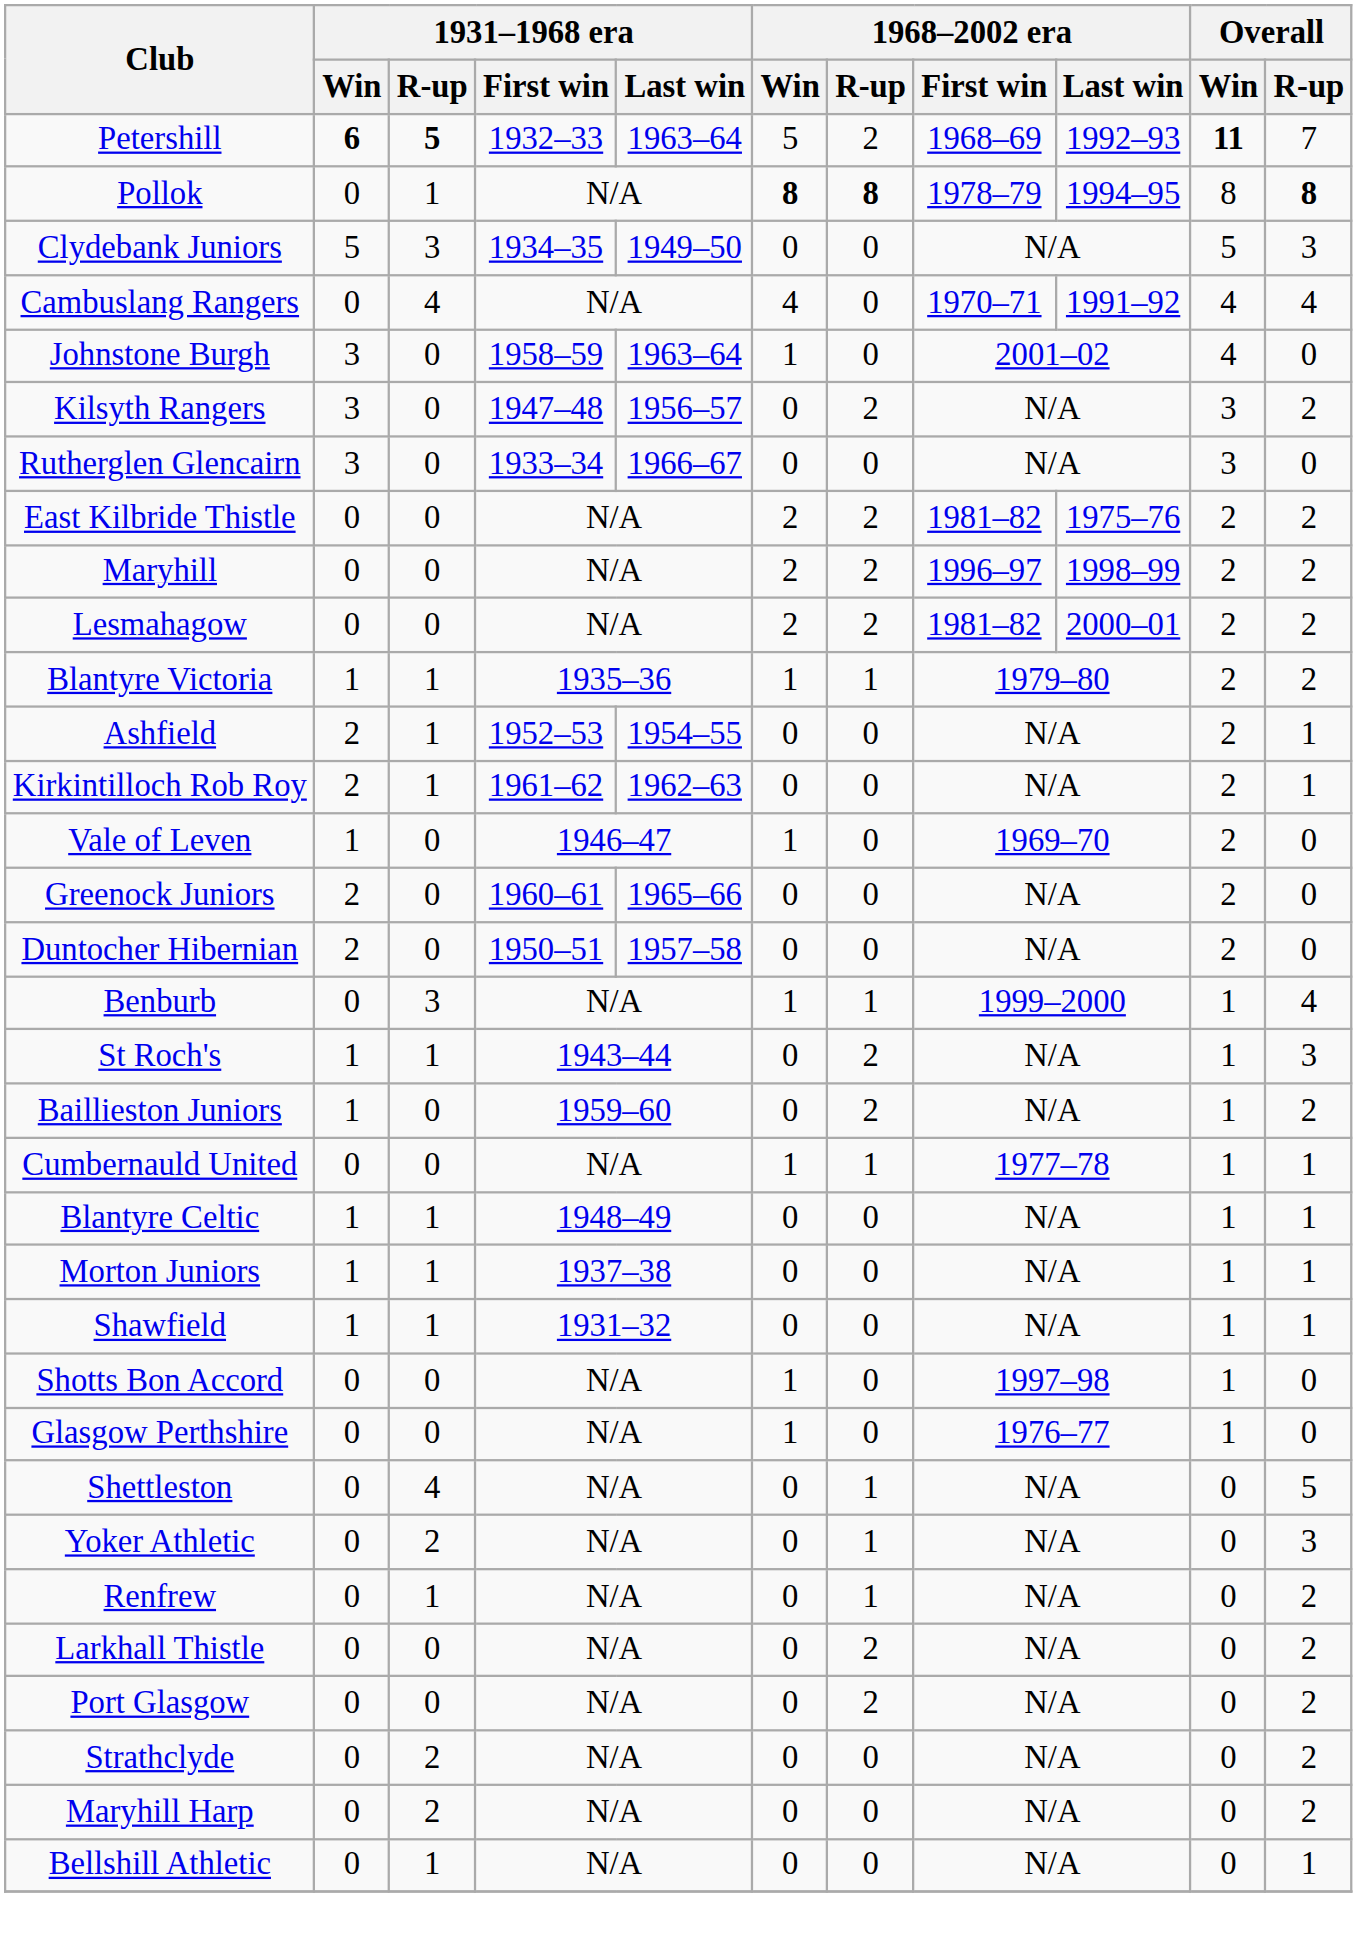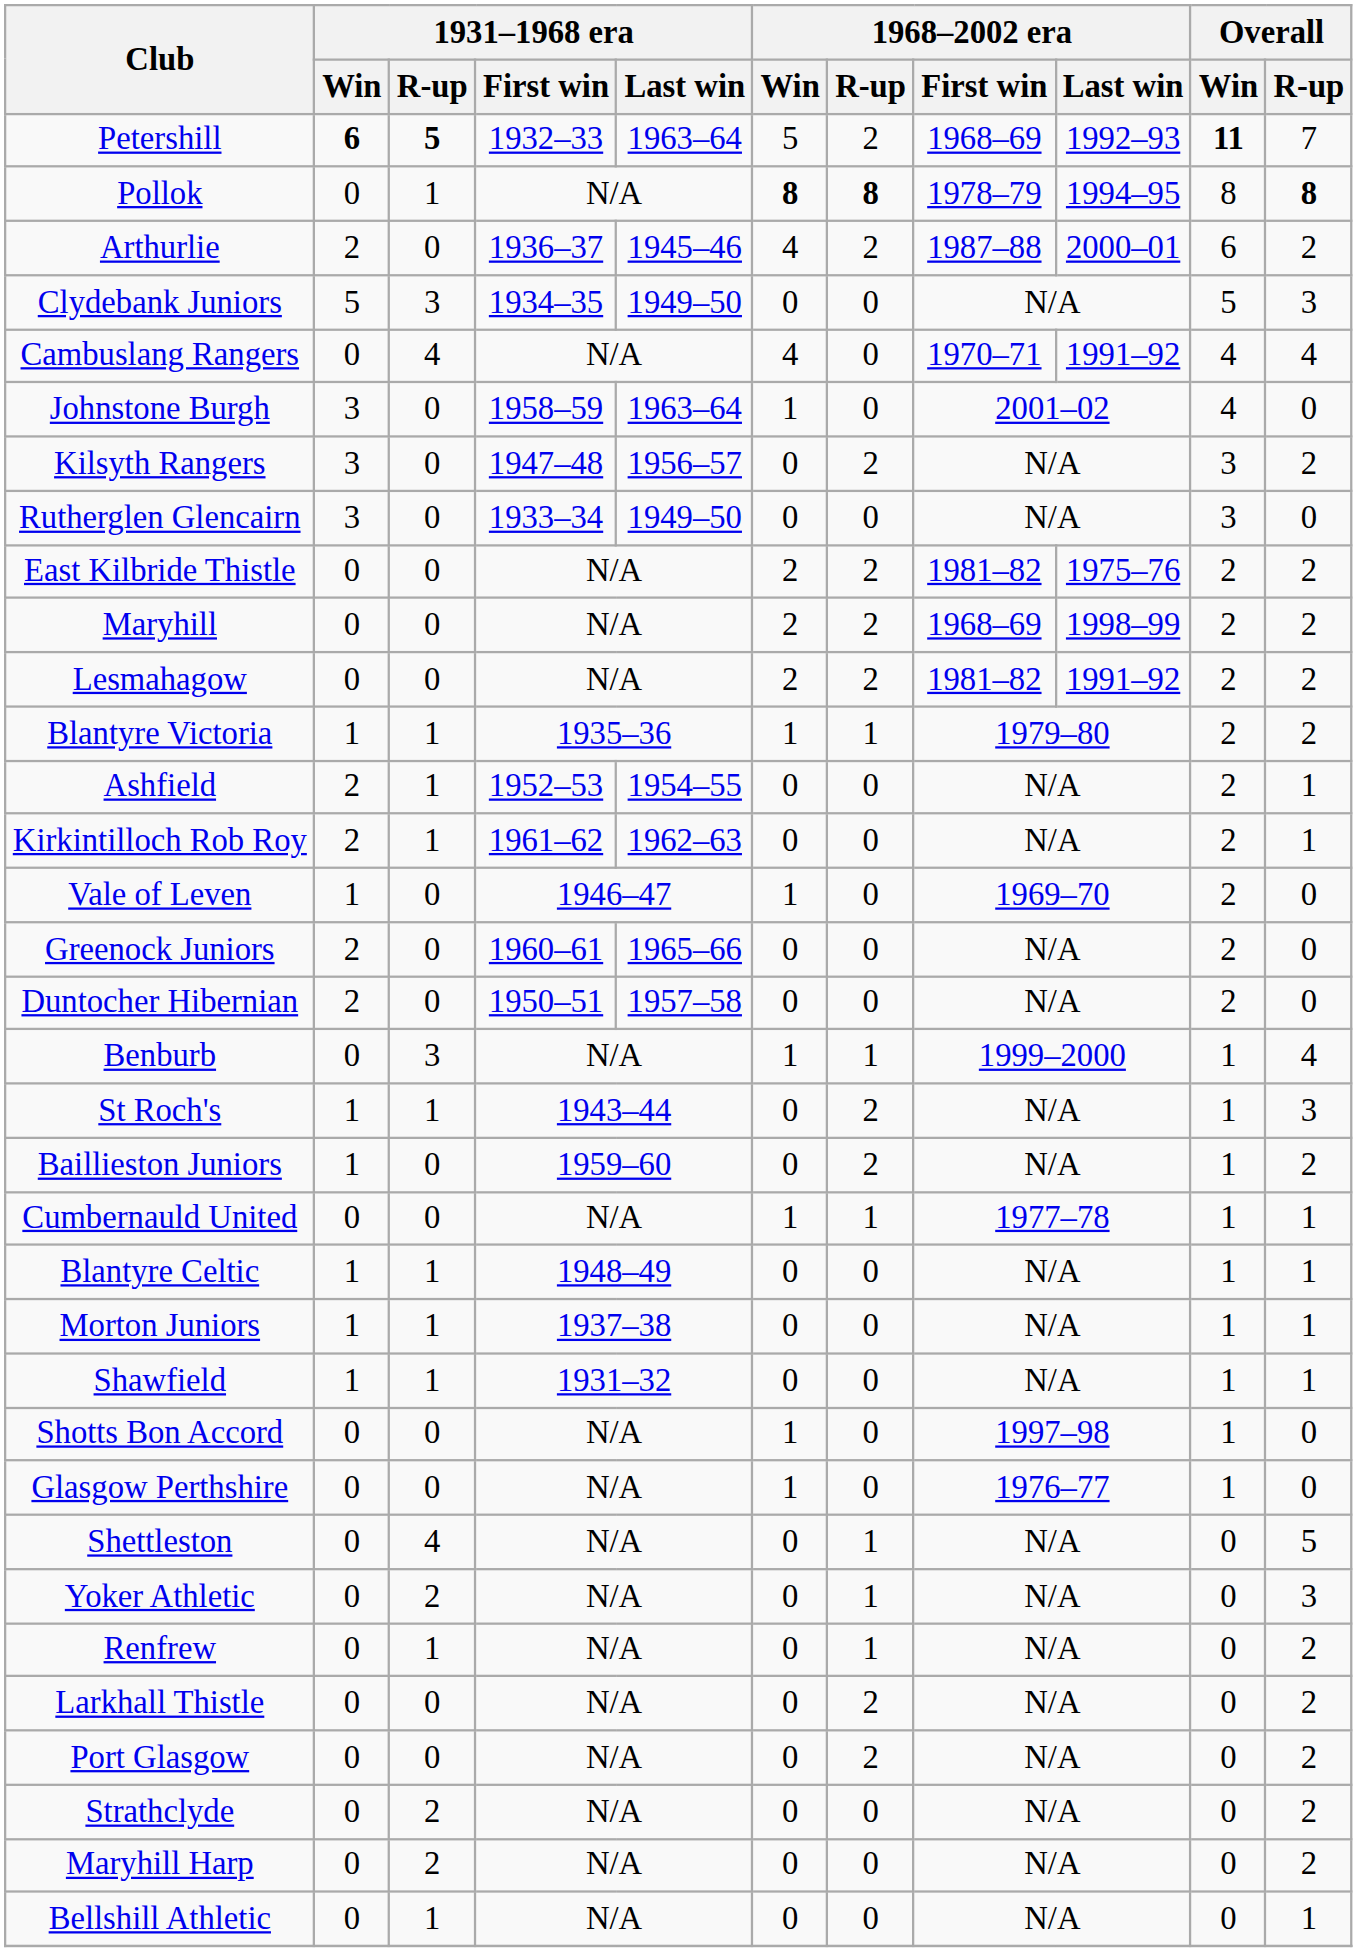+ row: Arthurlie | 2 | 0 | 1936–37 | 1945–46 | 4 | 2 | 1987–88 | 2000–01 | 6 | 2
Rutherglen Glencairn | 1931–1968 era / Last win: 1966–67 -> 1949–50
Maryhill | 1968–2002 era / First win: 1996–97 -> 1968–69
Lesmahagow | 1968–2002 era / Last win: 2000–01 -> 1991–92
